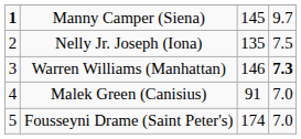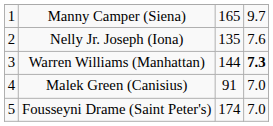Manny Camper (Siena) | column 1: bold -> normal
Manny Camper (Siena) | column 3: 145 -> 165
Nelly Jr. Joseph (Iona) | column 4: 7.5 -> 7.6
Warren Williams (Manhattan) | column 3: 146 -> 144
